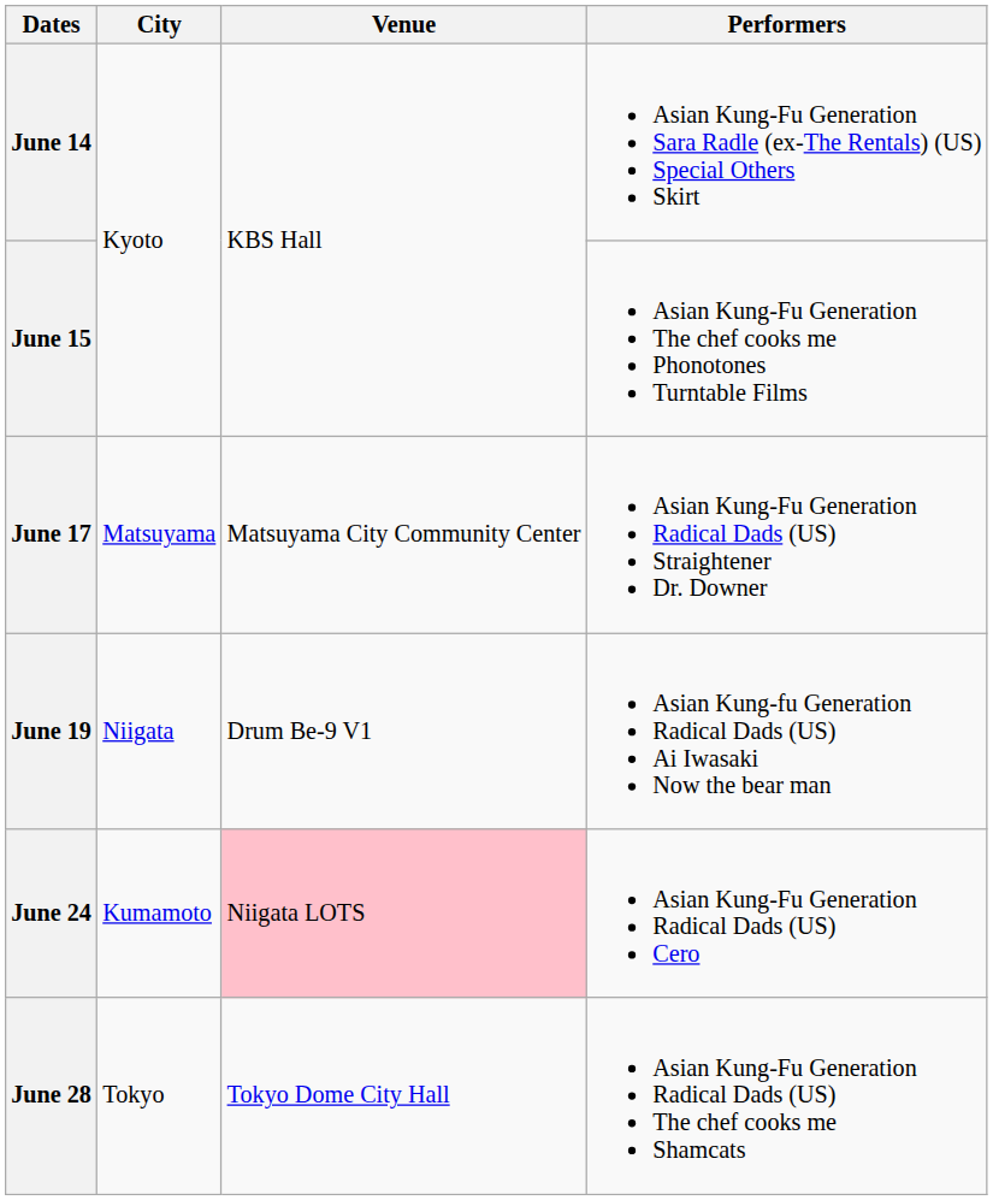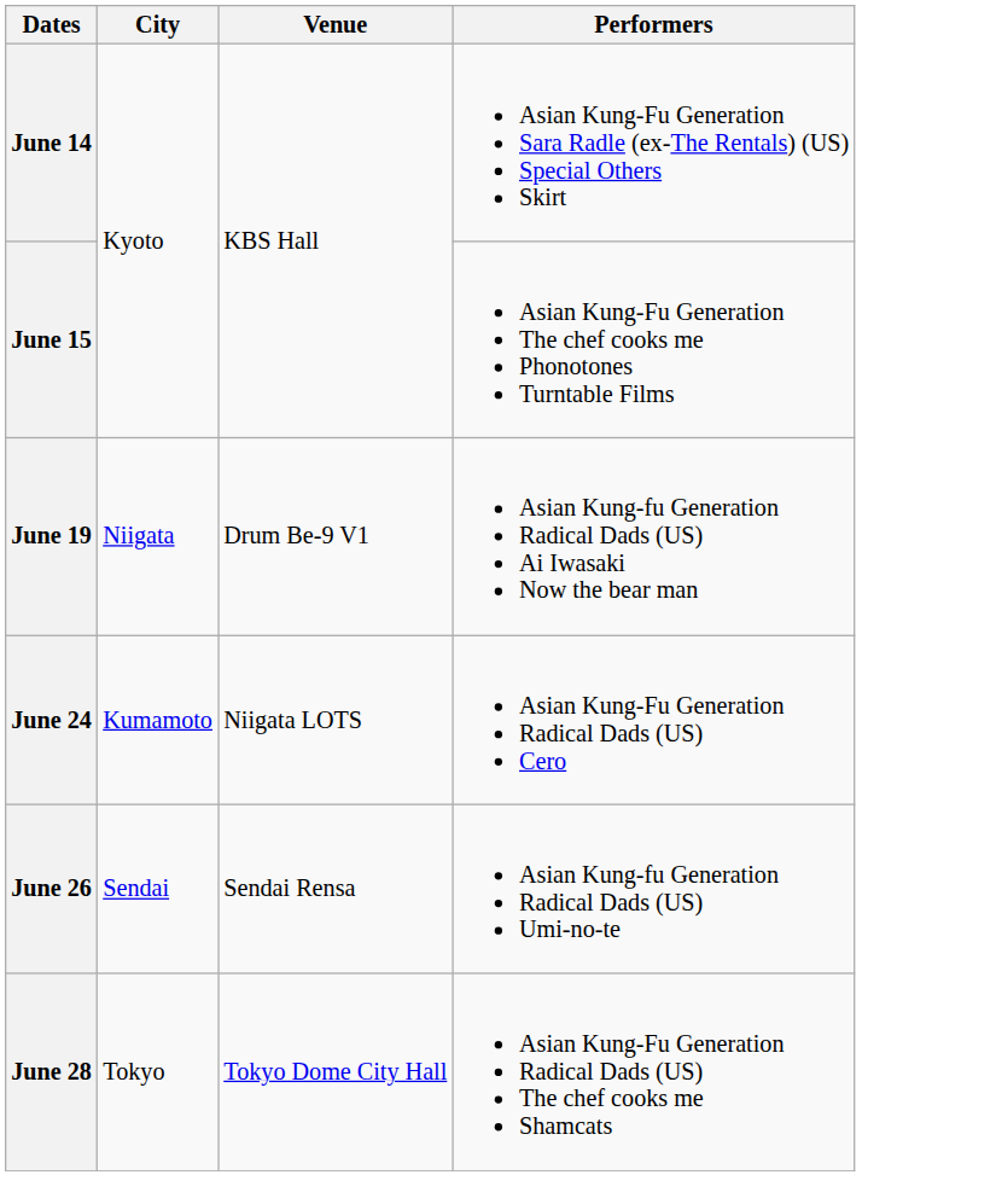- row: June 17 | Matsuyama | Matsuyama City Community Center | Asian Kung-Fu Generation Radical Dads (US) Straightener Dr. Downer
June 24 | Venue: pink background -> no background
+ row: June 26 | Sendai | Sendai Rensa | Asian Kung-fu Generation Radical Dads (US) Umi-no-te
